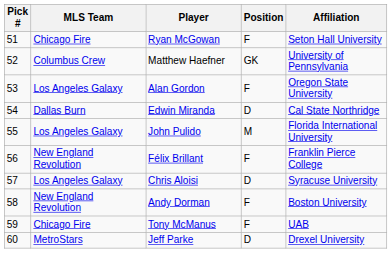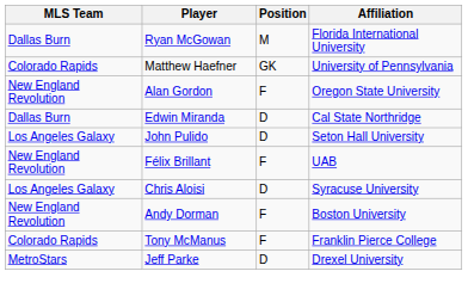- column: Pick # | 51 | 52 | 53 | 54 | 55 | 56 | 57 | 58 | 59 | 60
Ryan McGowan | MLS Team: Chicago Fire -> Dallas Burn
Ryan McGowan | Position: F -> M
Ryan McGowan | Affiliation: Seton Hall University -> Florida International University
Matthew Haefner | MLS Team: Columbus Crew -> Colorado Rapids
Alan Gordon | MLS Team: Los Angeles Galaxy -> New England Revolution
John Pulido | Position: M -> D
John Pulido | Affiliation: Florida International University -> Seton Hall University
Félix Brillant | Affiliation: Franklin Pierce College -> UAB
Tony McManus | MLS Team: Chicago Fire -> Colorado Rapids
Tony McManus | Affiliation: UAB -> Franklin Pierce College
